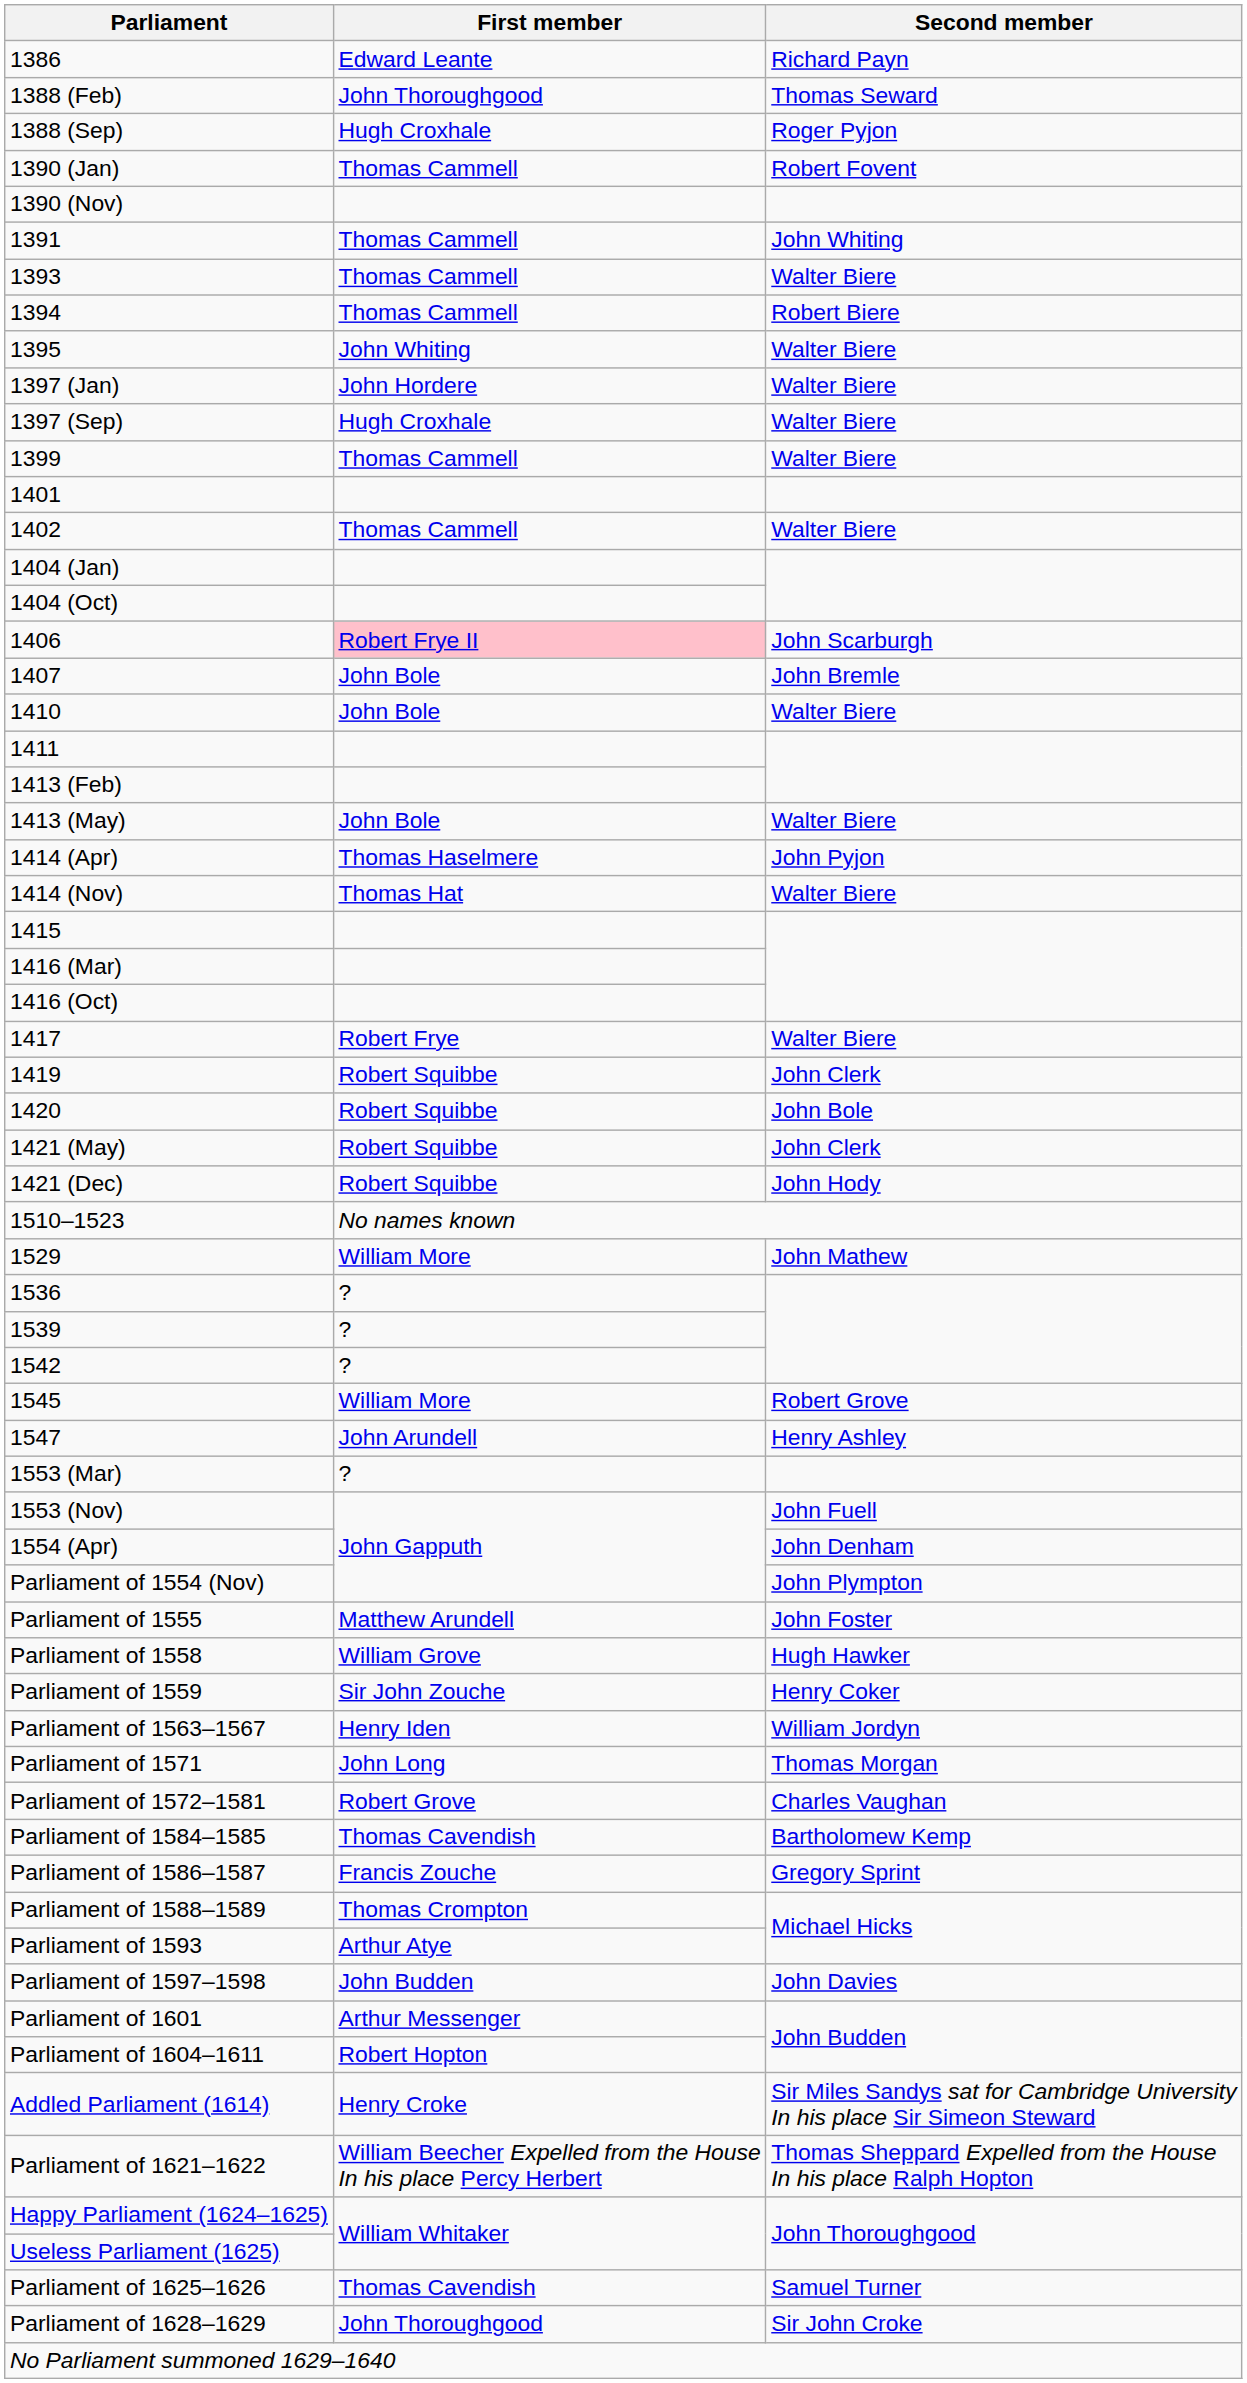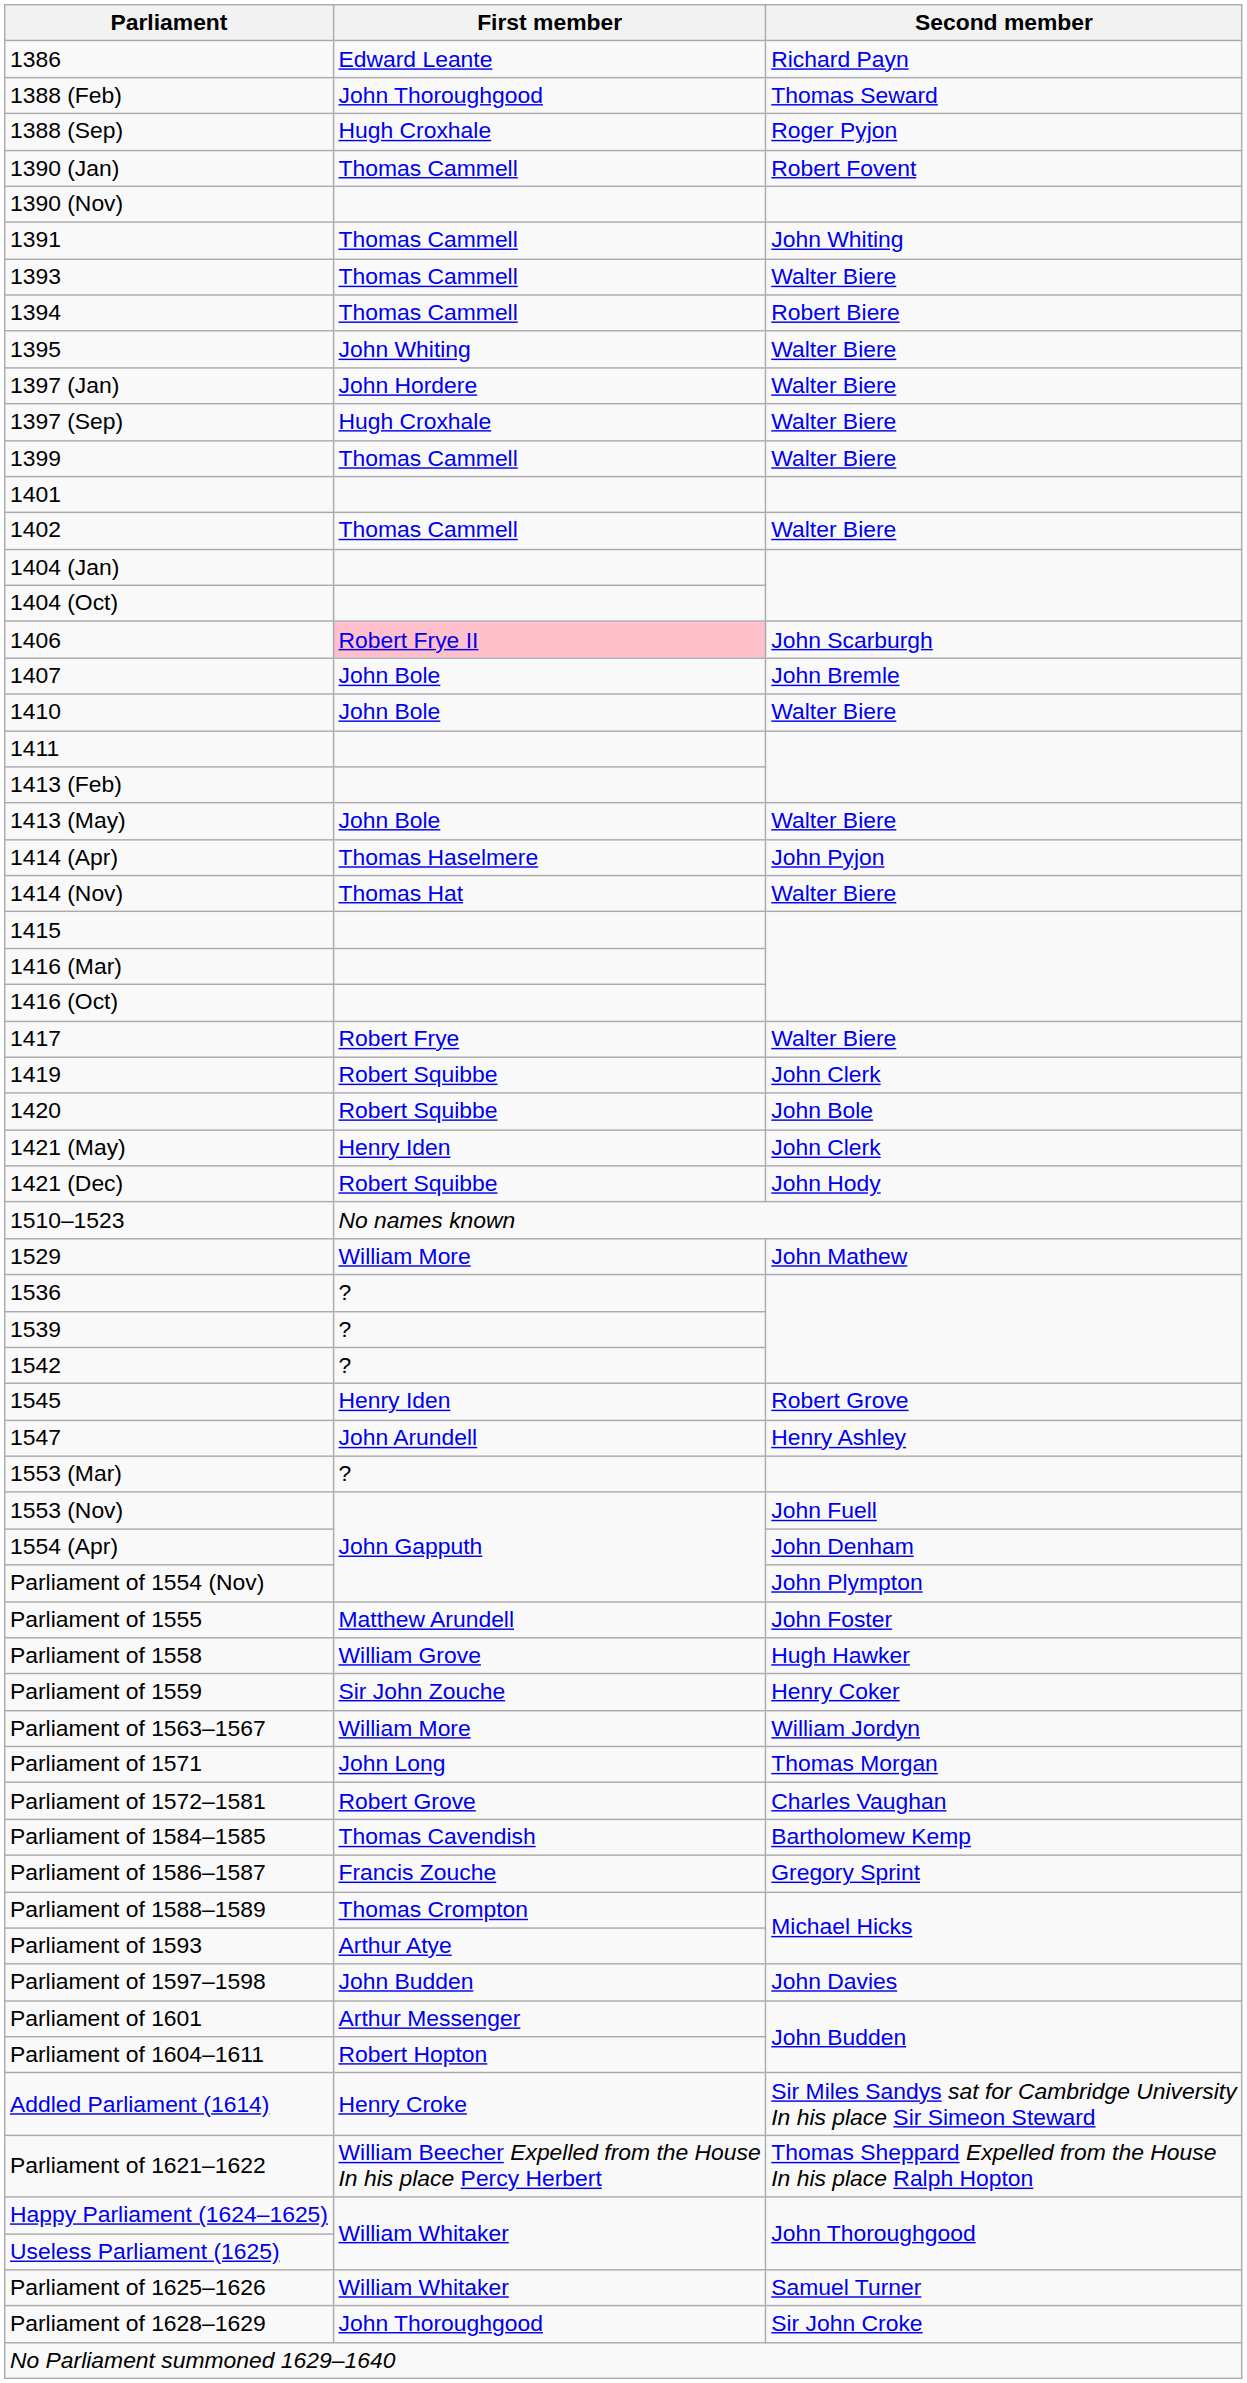1421 (May) | First member: Robert Squibbe -> Henry Iden
1545 | First member: William More -> Henry Iden
Parliament of 1563–1567 | First member: Henry Iden -> William More
Parliament of 1625–1626 | First member: Thomas Cavendish -> William Whitaker
